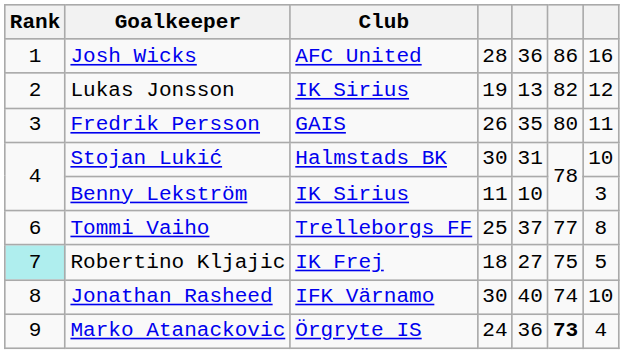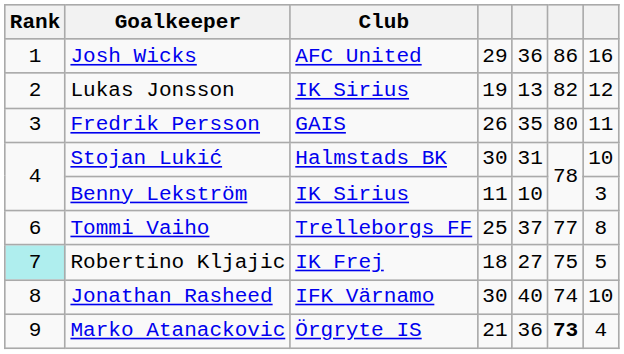Josh Wicks | column 4: 28 -> 29
Marko Atanackovic | column 4: 24 -> 21
